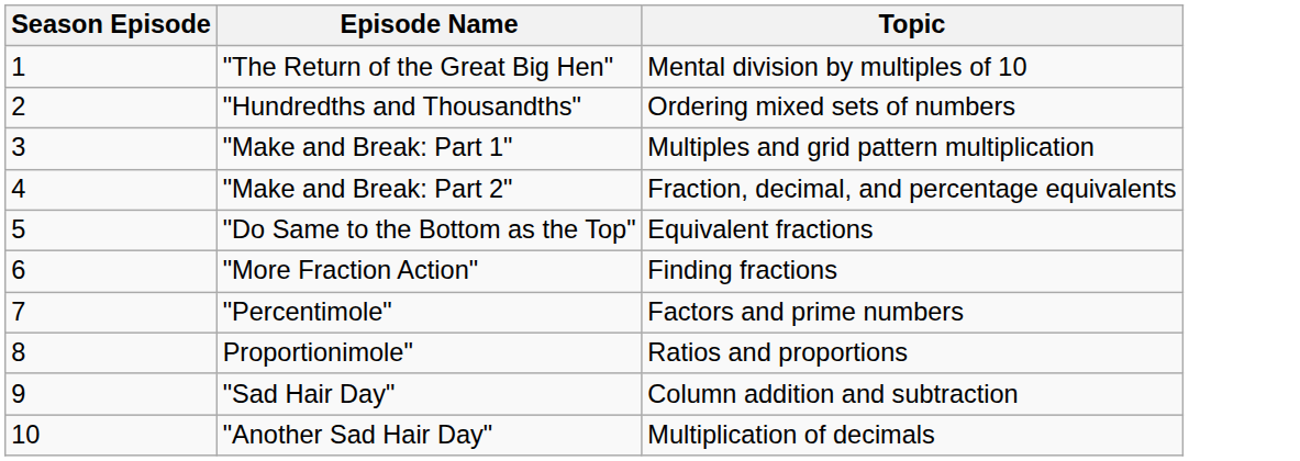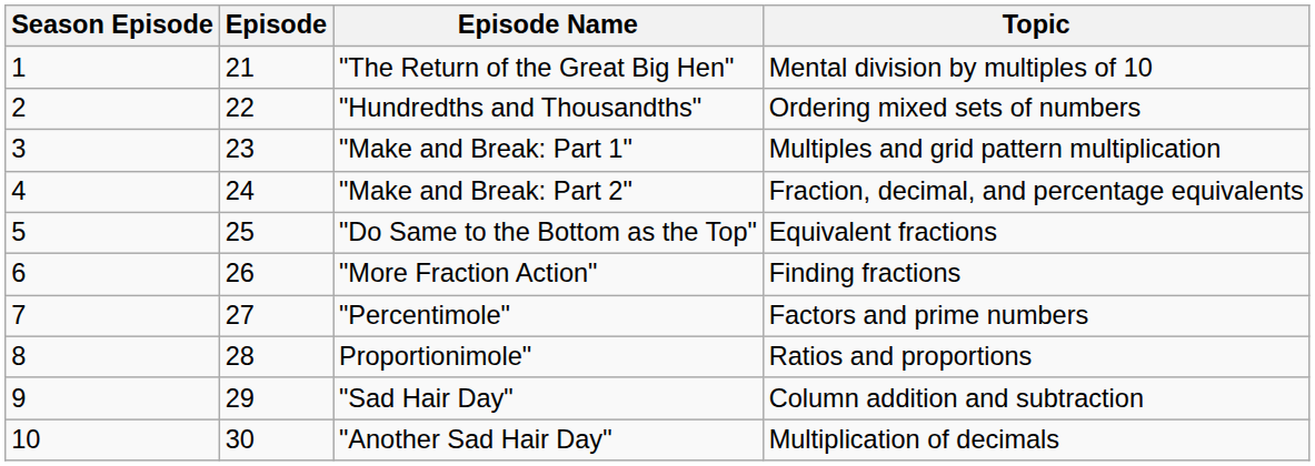+ column: Episode | 21 | 22 | 23 | 24 | 25 | 26 | 27 | 28 | 29 | 30
